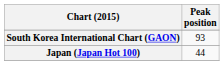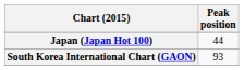rows swapped: Japan (Japan Hot 100) <-> South Korea International Chart (GAON)
